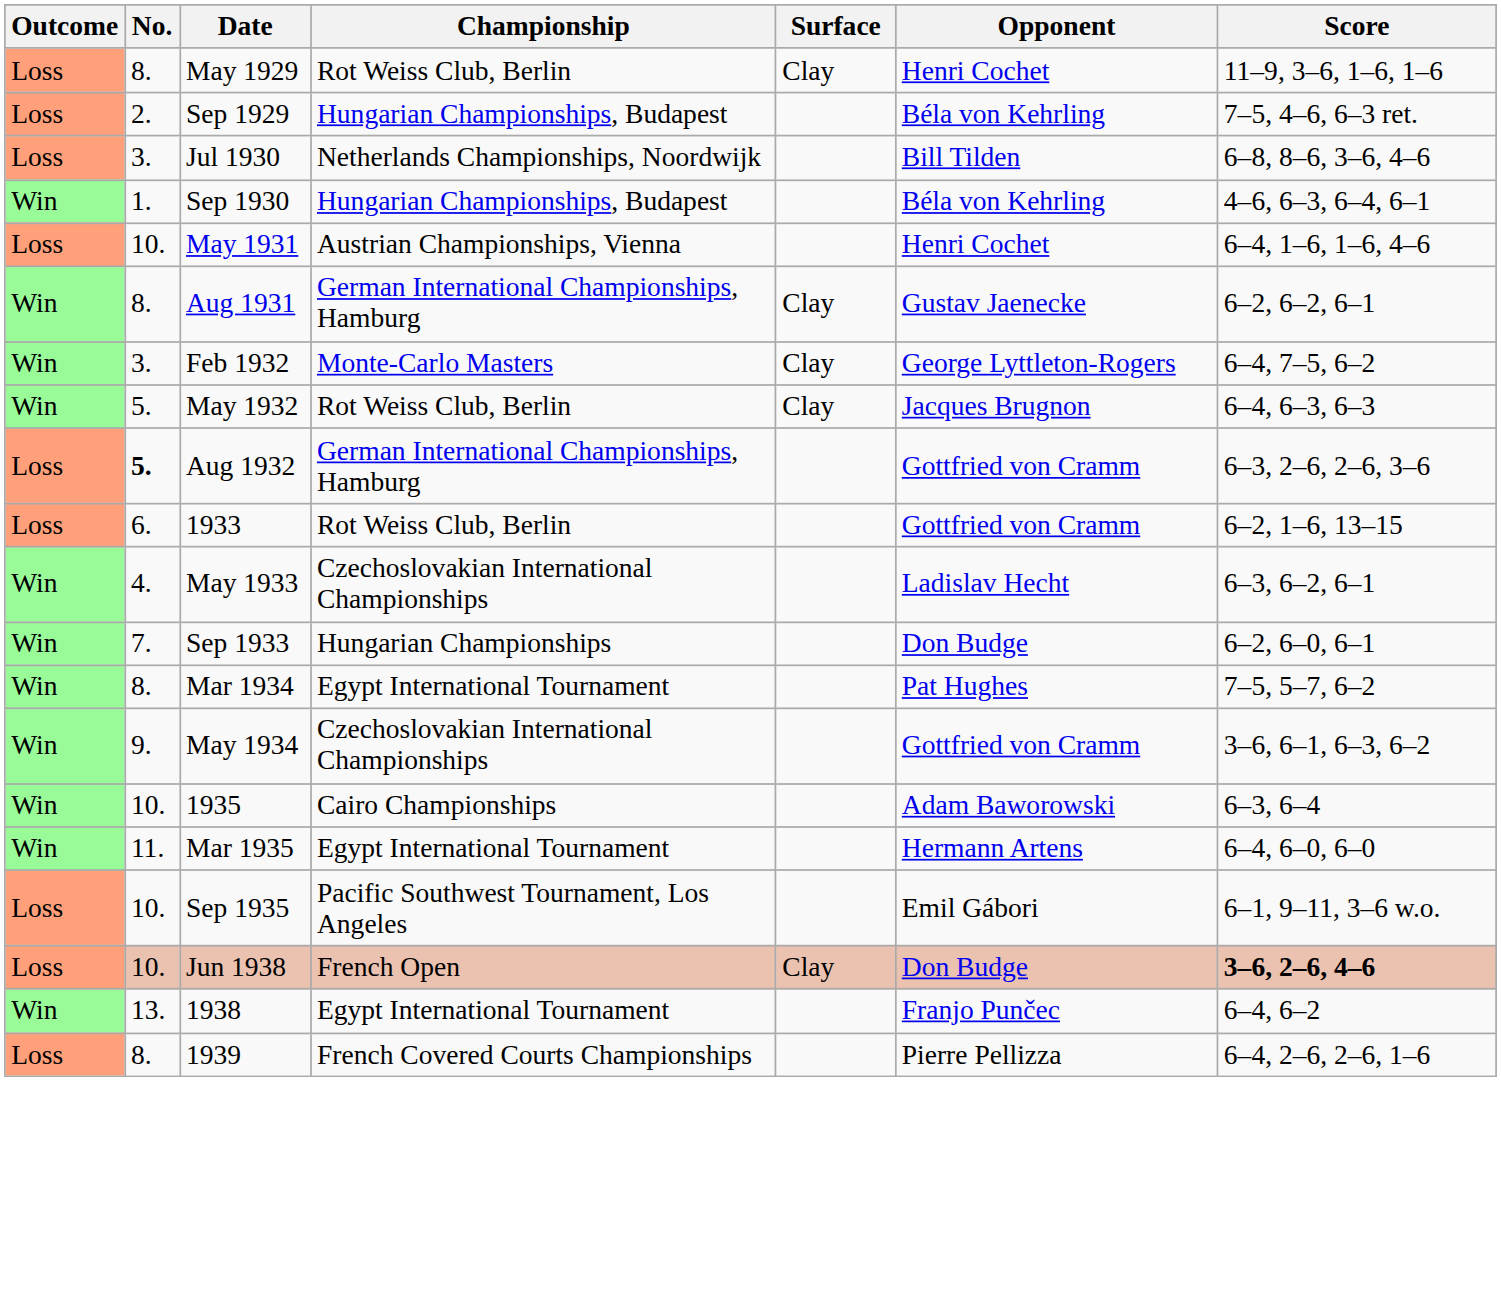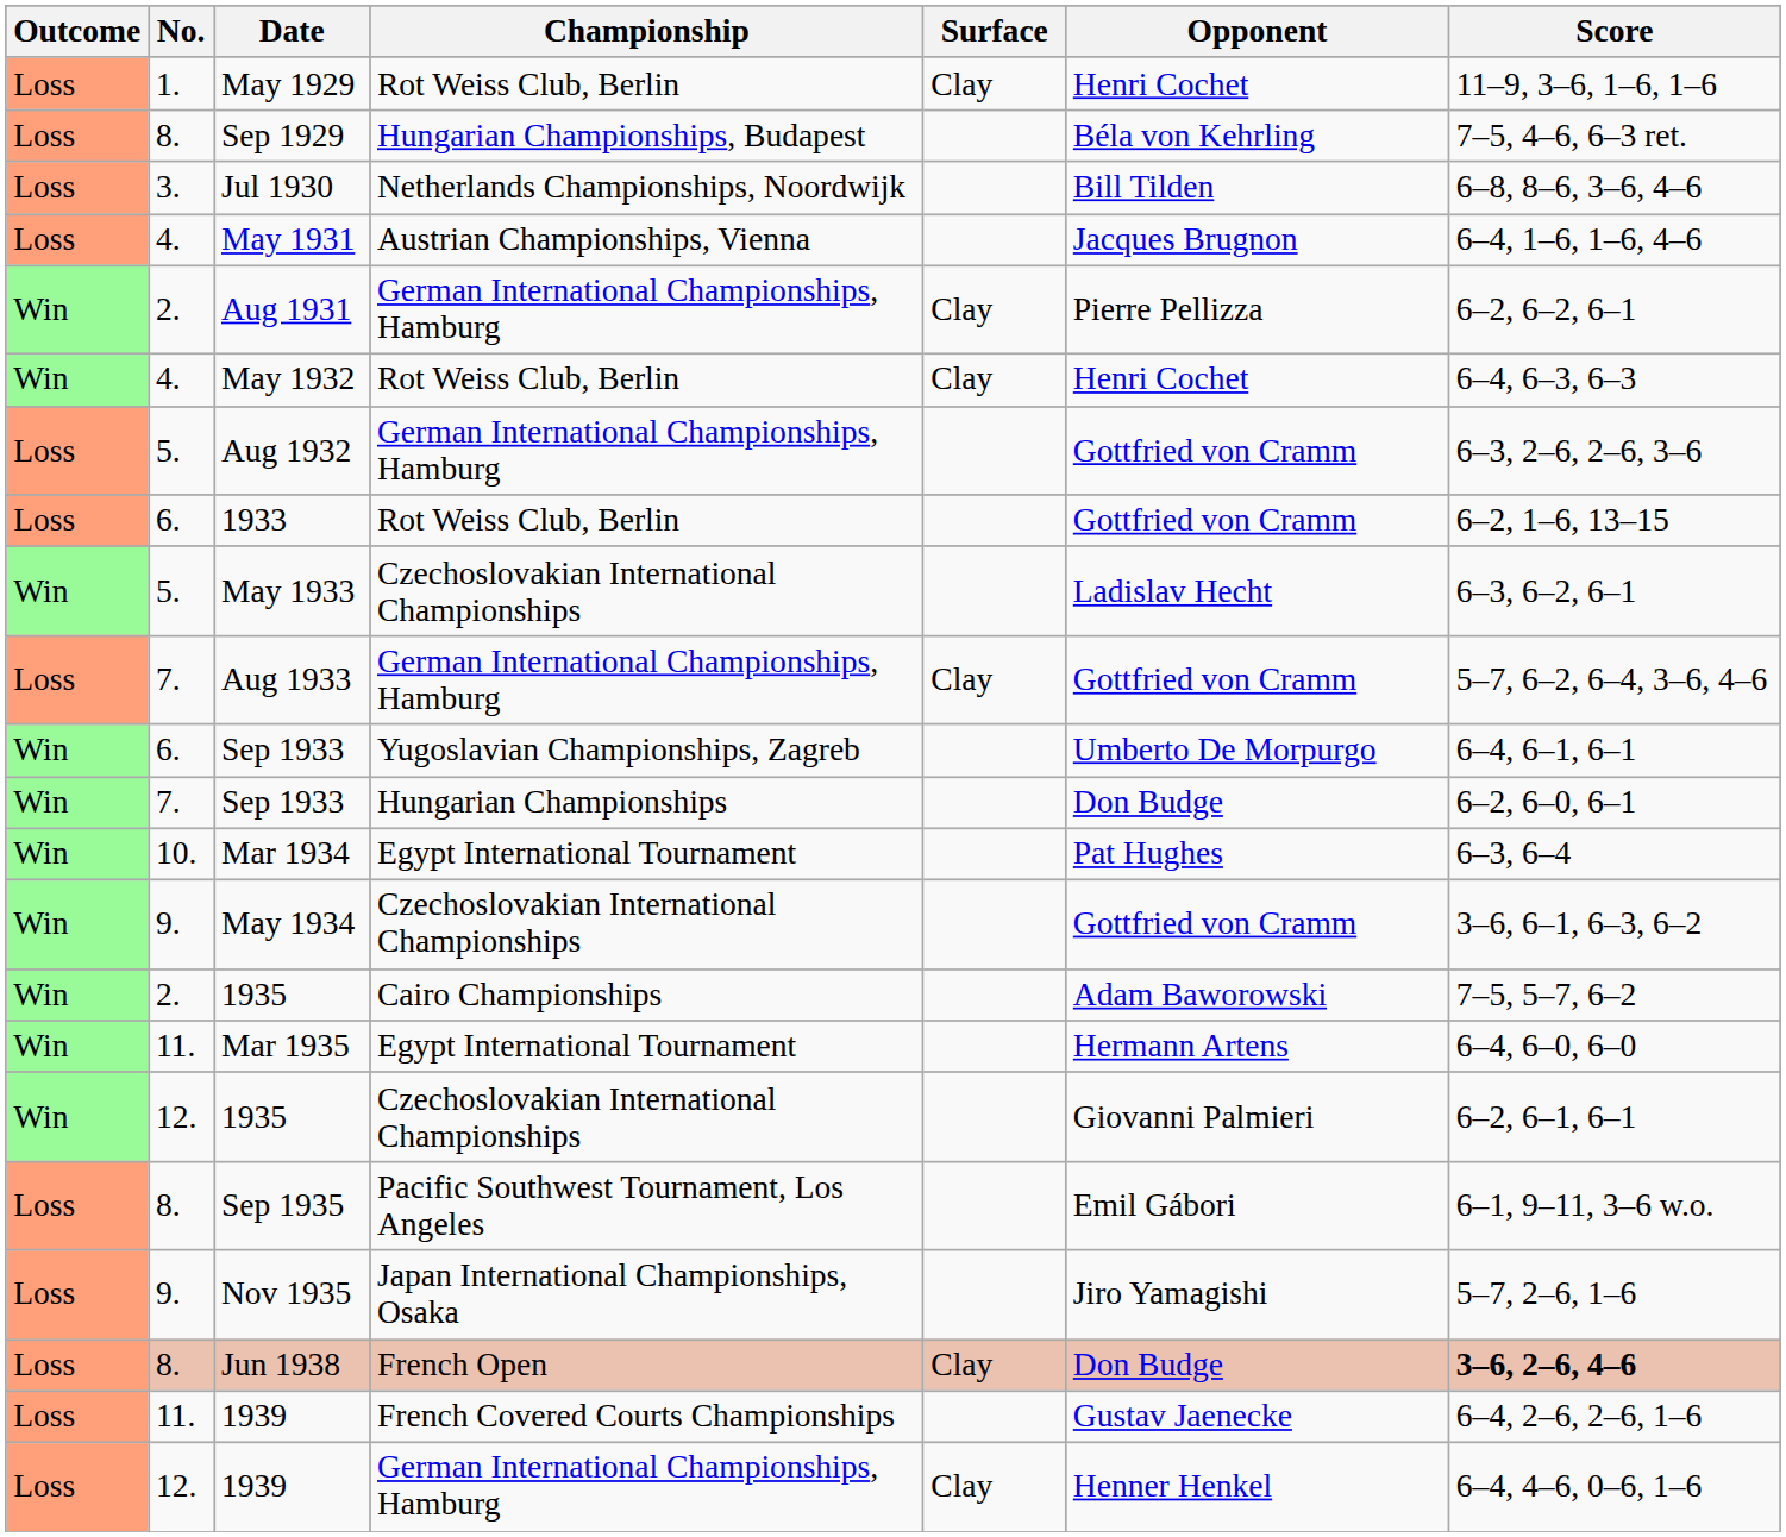May 1929 | No.: 8. -> 1.
Sep 1929 | No.: 2. -> 8.
- row: Win | 1. | Sep 1930 | Hungarian Championships, Budapest | Béla von Kehrling | 4–6, 6–3, 6–4, 6–1
May 1931 | No.: 10. -> 4.
May 1931 | Opponent: Henri Cochet -> Jacques Brugnon
Aug 1931 | No.: 8. -> 2.
Aug 1931 | Opponent: Gustav Jaenecke -> Pierre Pellizza
- row: Win | 3. | Feb 1932 | Monte-Carlo Masters | Clay | George Lyttleton-Rogers | 6–4, 7–5, 6–2
May 1932 | No.: 5. -> 4.
May 1932 | Opponent: Jacques Brugnon -> Henri Cochet
Aug 1932 | No.: bold -> normal
May 1933 | No.: 4. -> 5.
+ row: Loss | 7. | Aug 1933 | German International Championships, Hamburg | Clay | Gottfried von Cramm | 5–7, 6–2, 6–4, 3–6, 4–6
+ row: Win | 6. | Sep 1933 | Yugoslavian Championships, Zagreb | Umberto De Morpurgo | 6–4, 6–1, 6–1
Mar 1934 | No.: 8. -> 10.
Mar 1934 | Score: 7–5, 5–7, 6–2 -> 6–3, 6–4
1935 / Cairo Championships | No.: 10. -> 2.
1935 / Cairo Championships | Score: 6–3, 6–4 -> 7–5, 5–7, 6–2
+ row: Win | 12. | 1935 | Czechoslovakian International Championships | Giovanni Palmieri | 6–2, 6–1, 6–1
Sep 1935 | No.: 10. -> 8.
+ row: Loss | 9. | Nov 1935 | Japan International Championships, Osaka | Jiro Yamagishi | 5–7, 2–6, 1–6
Jun 1938 | No.: 10. -> 8.
- row: Win | 13. | 1938 | Egypt International Tournament | Franjo Punčec | 6–4, 6–2
1939 / French Covered Courts Championships | No.: 8. -> 11.
1939 / French Covered Courts Championships | Opponent: Pierre Pellizza -> Gustav Jaenecke
+ row: Loss | 12. | 1939 | German International Championships, Hamburg | Clay | Henner Henkel | 6–4, 4–6, 0–6, 1–6
